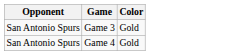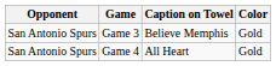+ column: Caption on Towel | Believe Memphis | All Heart
